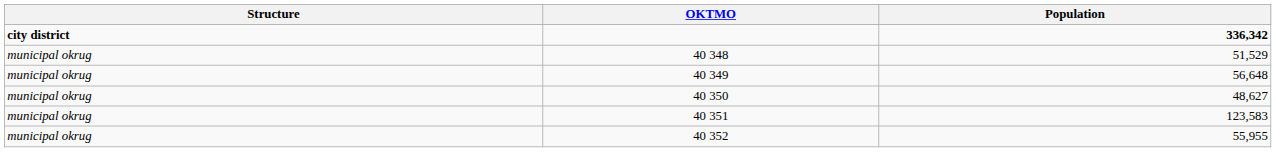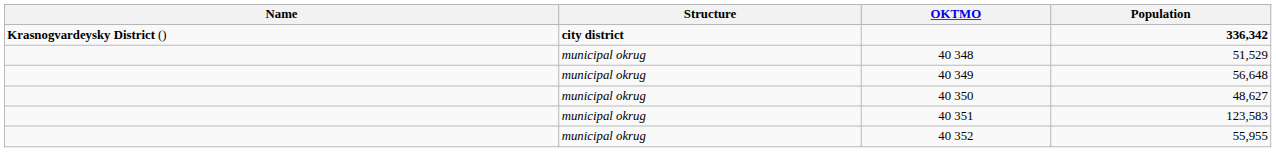+ column: Name | Krasnogvardeysky District ()
